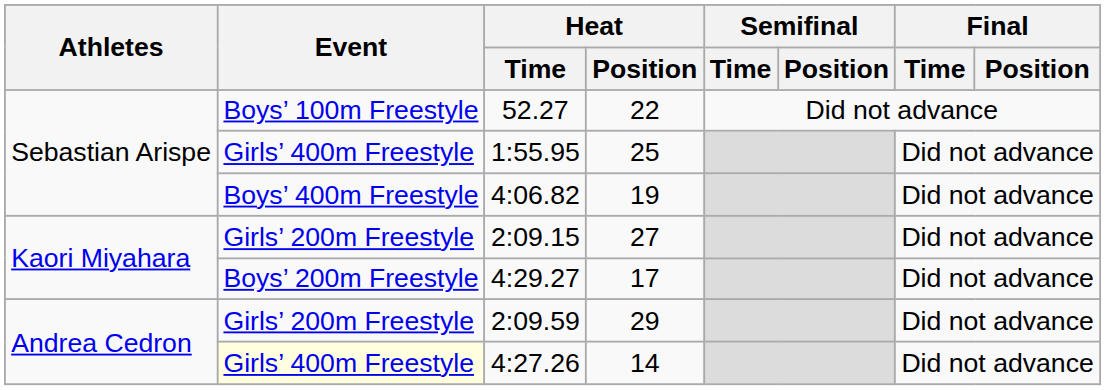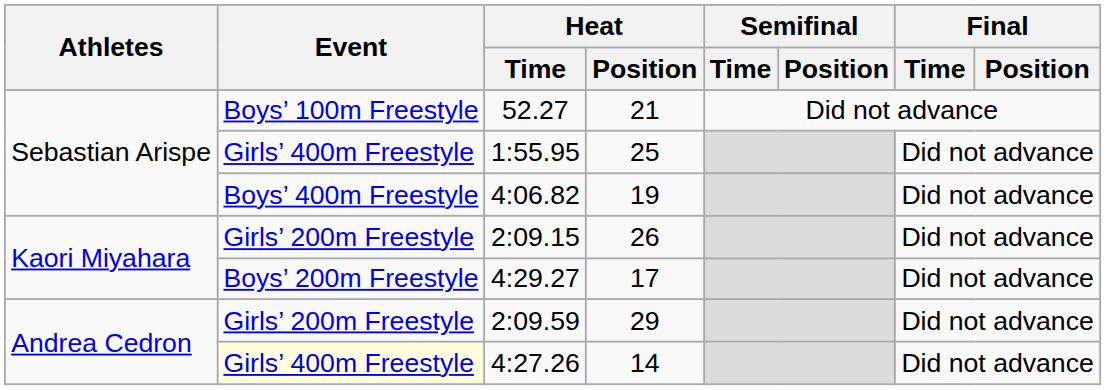52.27 | Heat / Position: 22 -> 21
2:09.15 | Heat / Position: 27 -> 26
